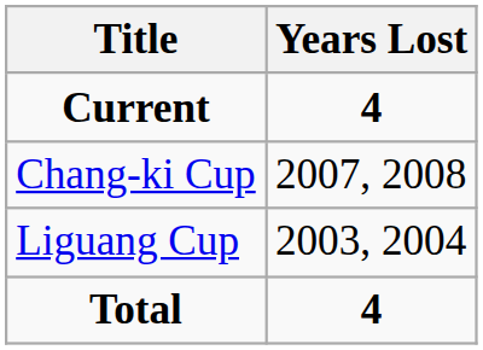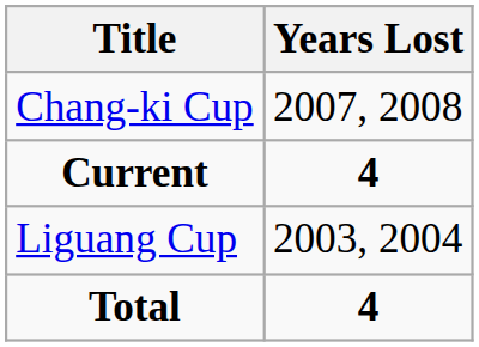rows swapped: Current <-> Chang-ki Cup
